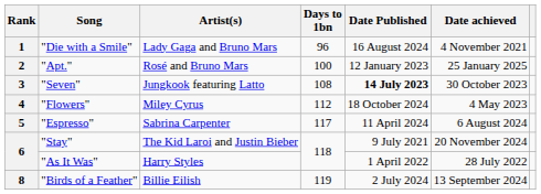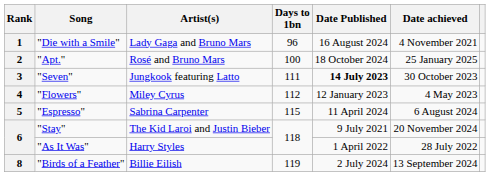"Apt." | Date Published: 12 January 2023 -> 18 October 2024
"Seven" | Days to 1bn: 108 -> 111
"Flowers" | Date Published: 18 October 2024 -> 12 January 2023
"Espresso" | Days to 1bn: 117 -> 115
